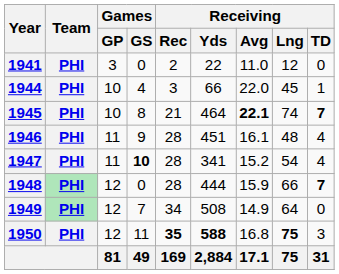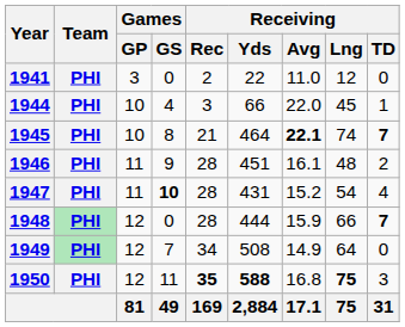1946 | Receiving / TD: 4 -> 2
1947 | Receiving / Yds: 341 -> 431
